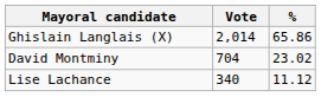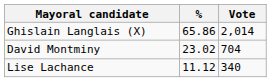columns swapped: Vote <-> %
